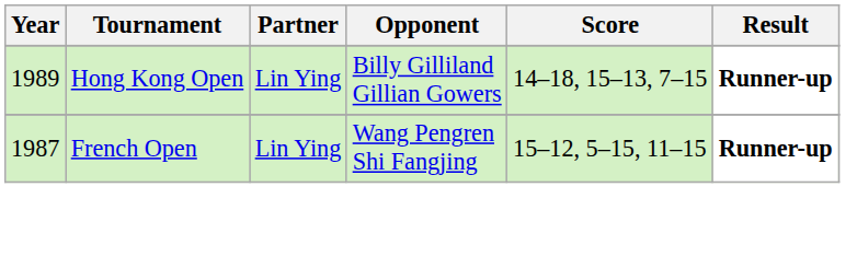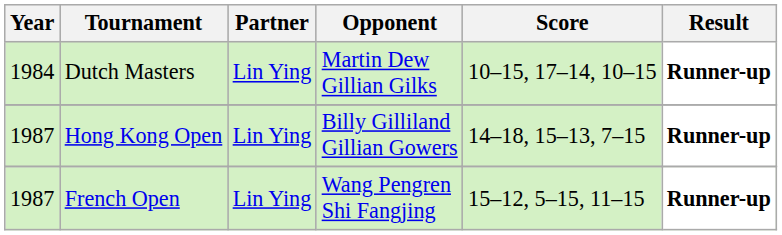+ row: 1984 | Dutch Masters | Lin Ying | Martin Dew Gillian Gilks | 10–15, 17–14, 10–15 | Runner-up
Hong Kong Open | Year: 1989 -> 1987
